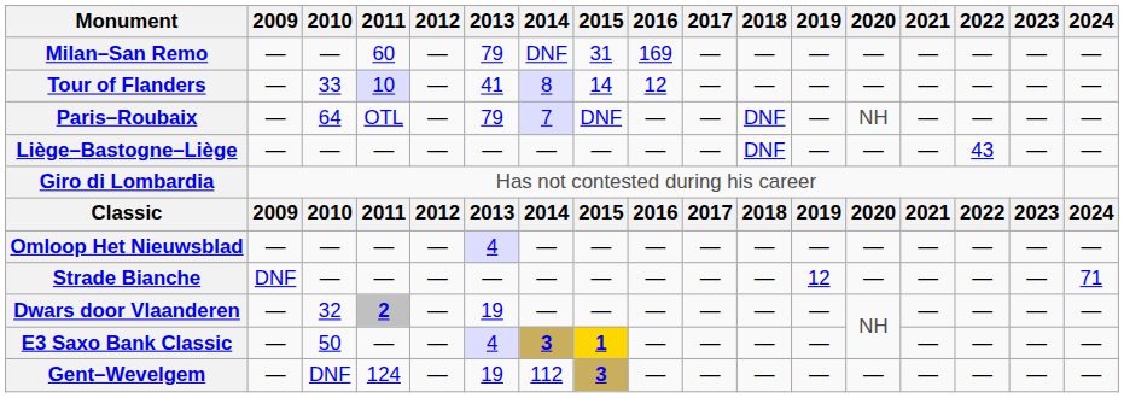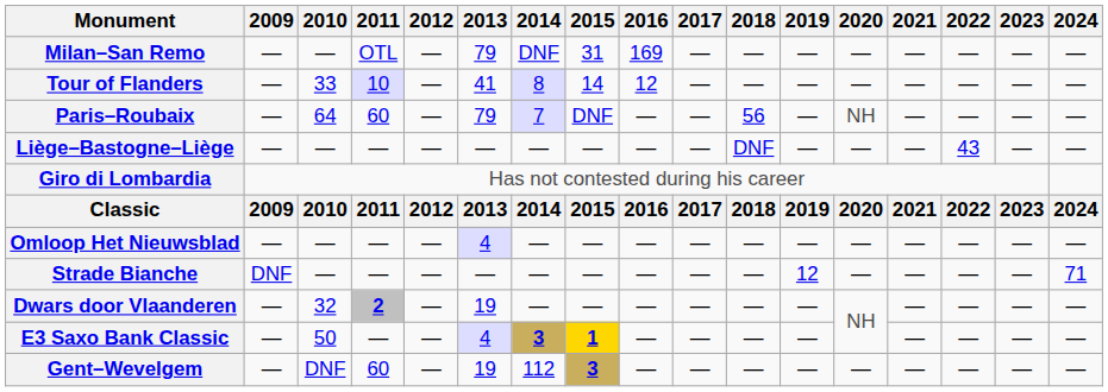Milan–San Remo | 2011: 60 -> OTL
Paris–Roubaix | 2011: OTL -> 60
Paris–Roubaix | 2018: DNF -> 56
Gent–Wevelgem | 2011: 124 -> 60
